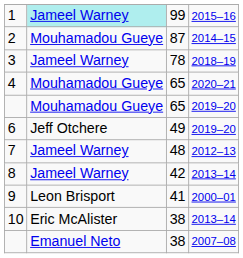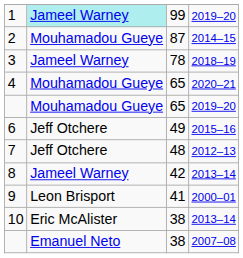1 | column 4: 2015–16 -> 2019–20
6 | column 4: 2019–20 -> 2015–16
7 | column 2: Jameel Warney -> Jeff Otchere
